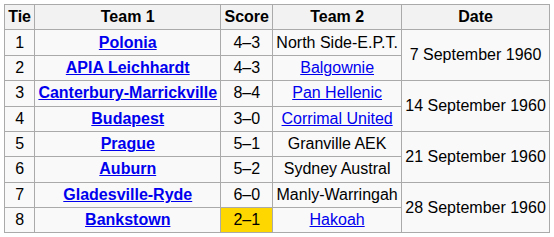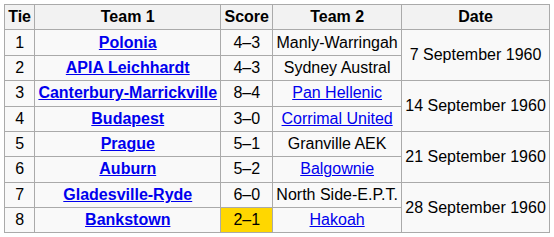Polonia | Team 2: North Side-E.P.T. -> Manly-Warringah
APIA Leichhardt | Team 2: Balgownie -> Sydney Austral
Auburn | Team 2: Sydney Austral -> Balgownie
Gladesville-Ryde | Team 2: Manly-Warringah -> North Side-E.P.T.
